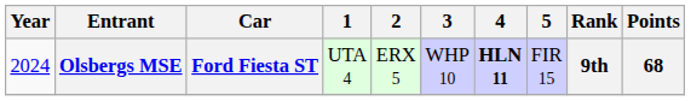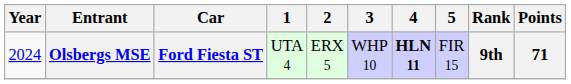Olsbergs MSE | Points: 68 -> 71
